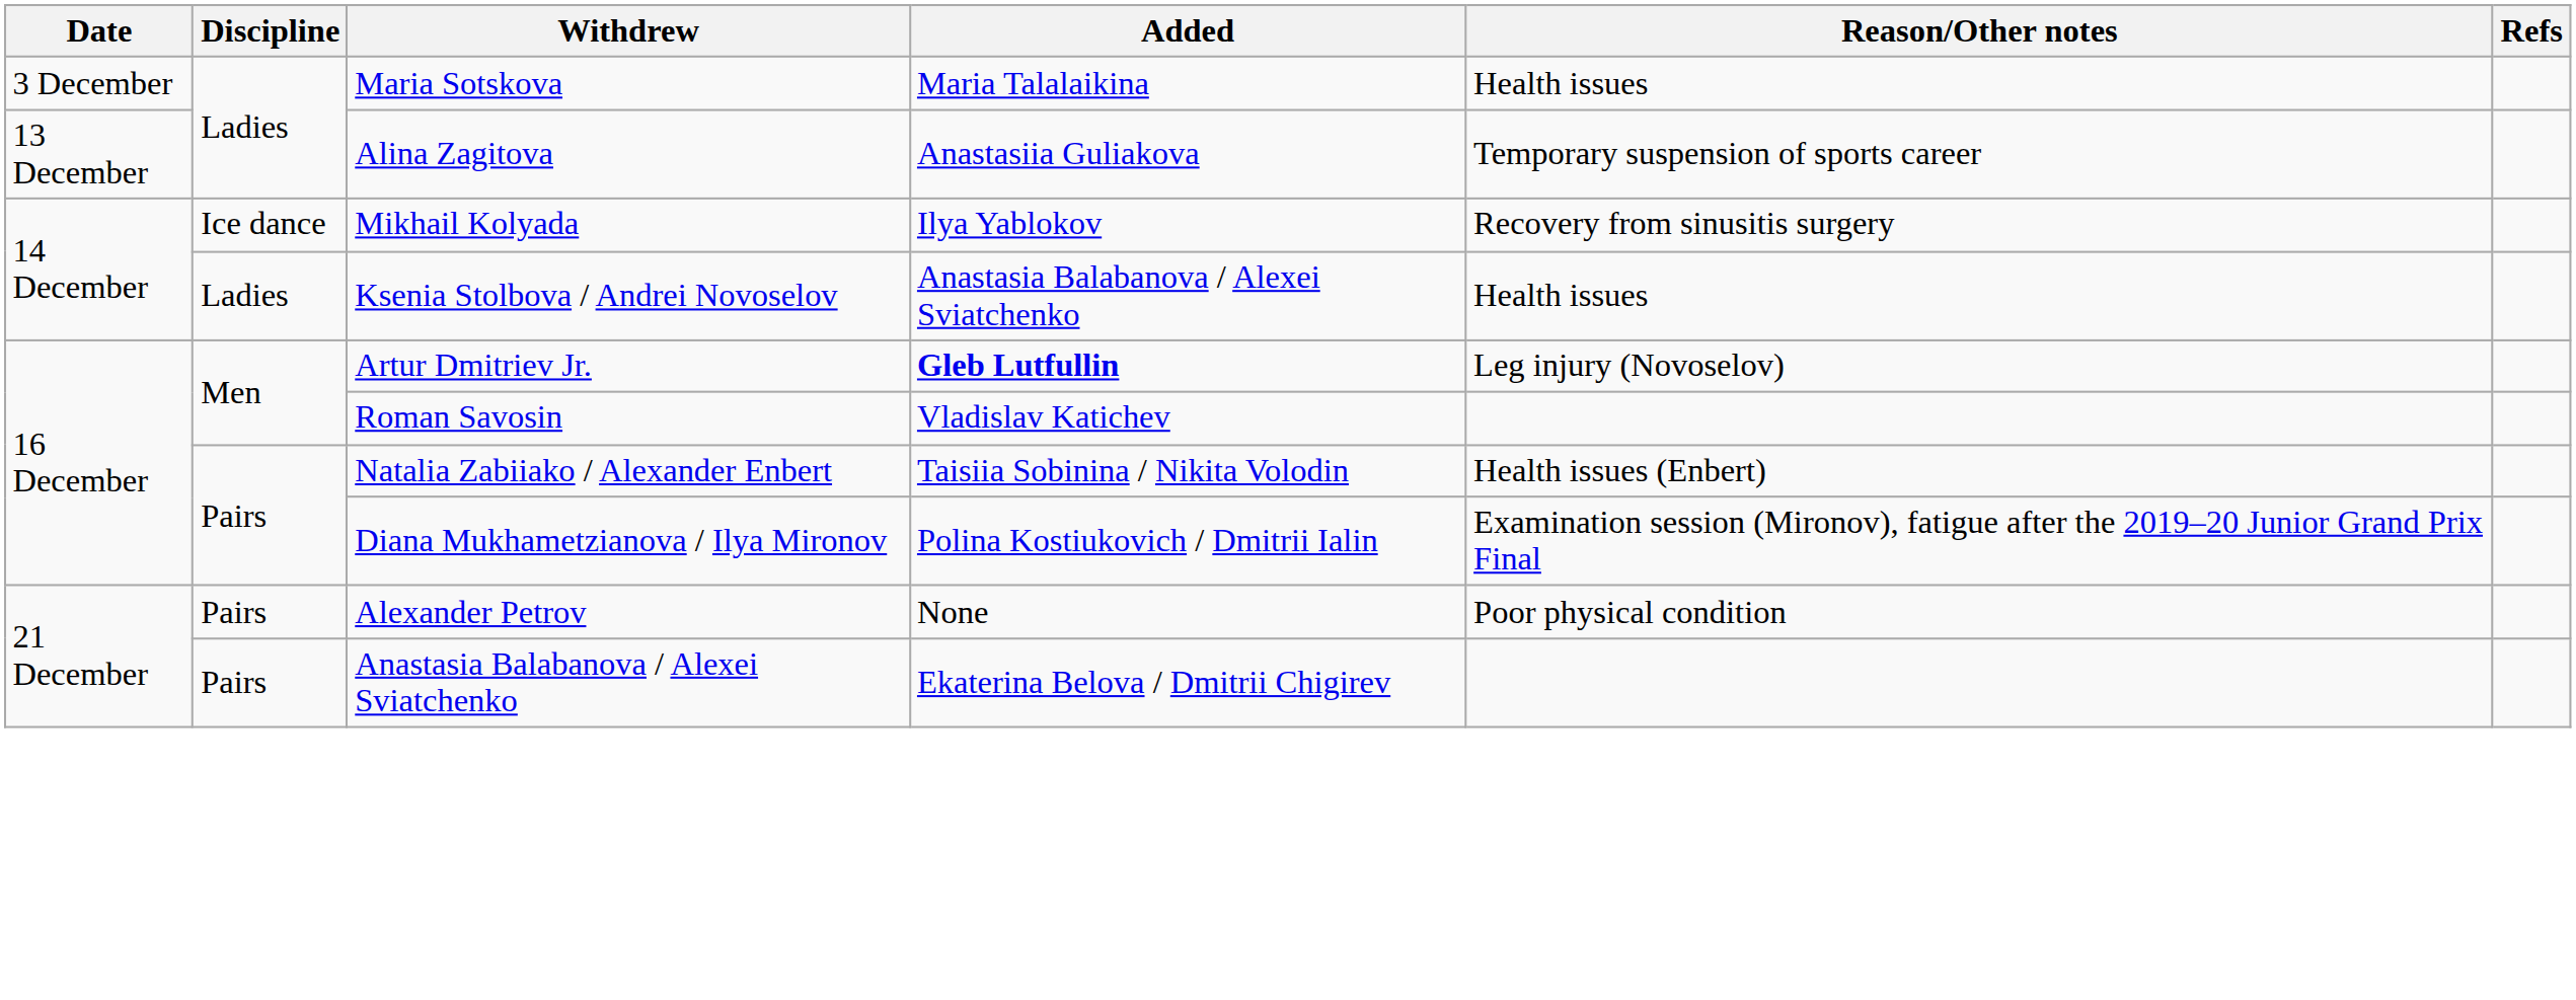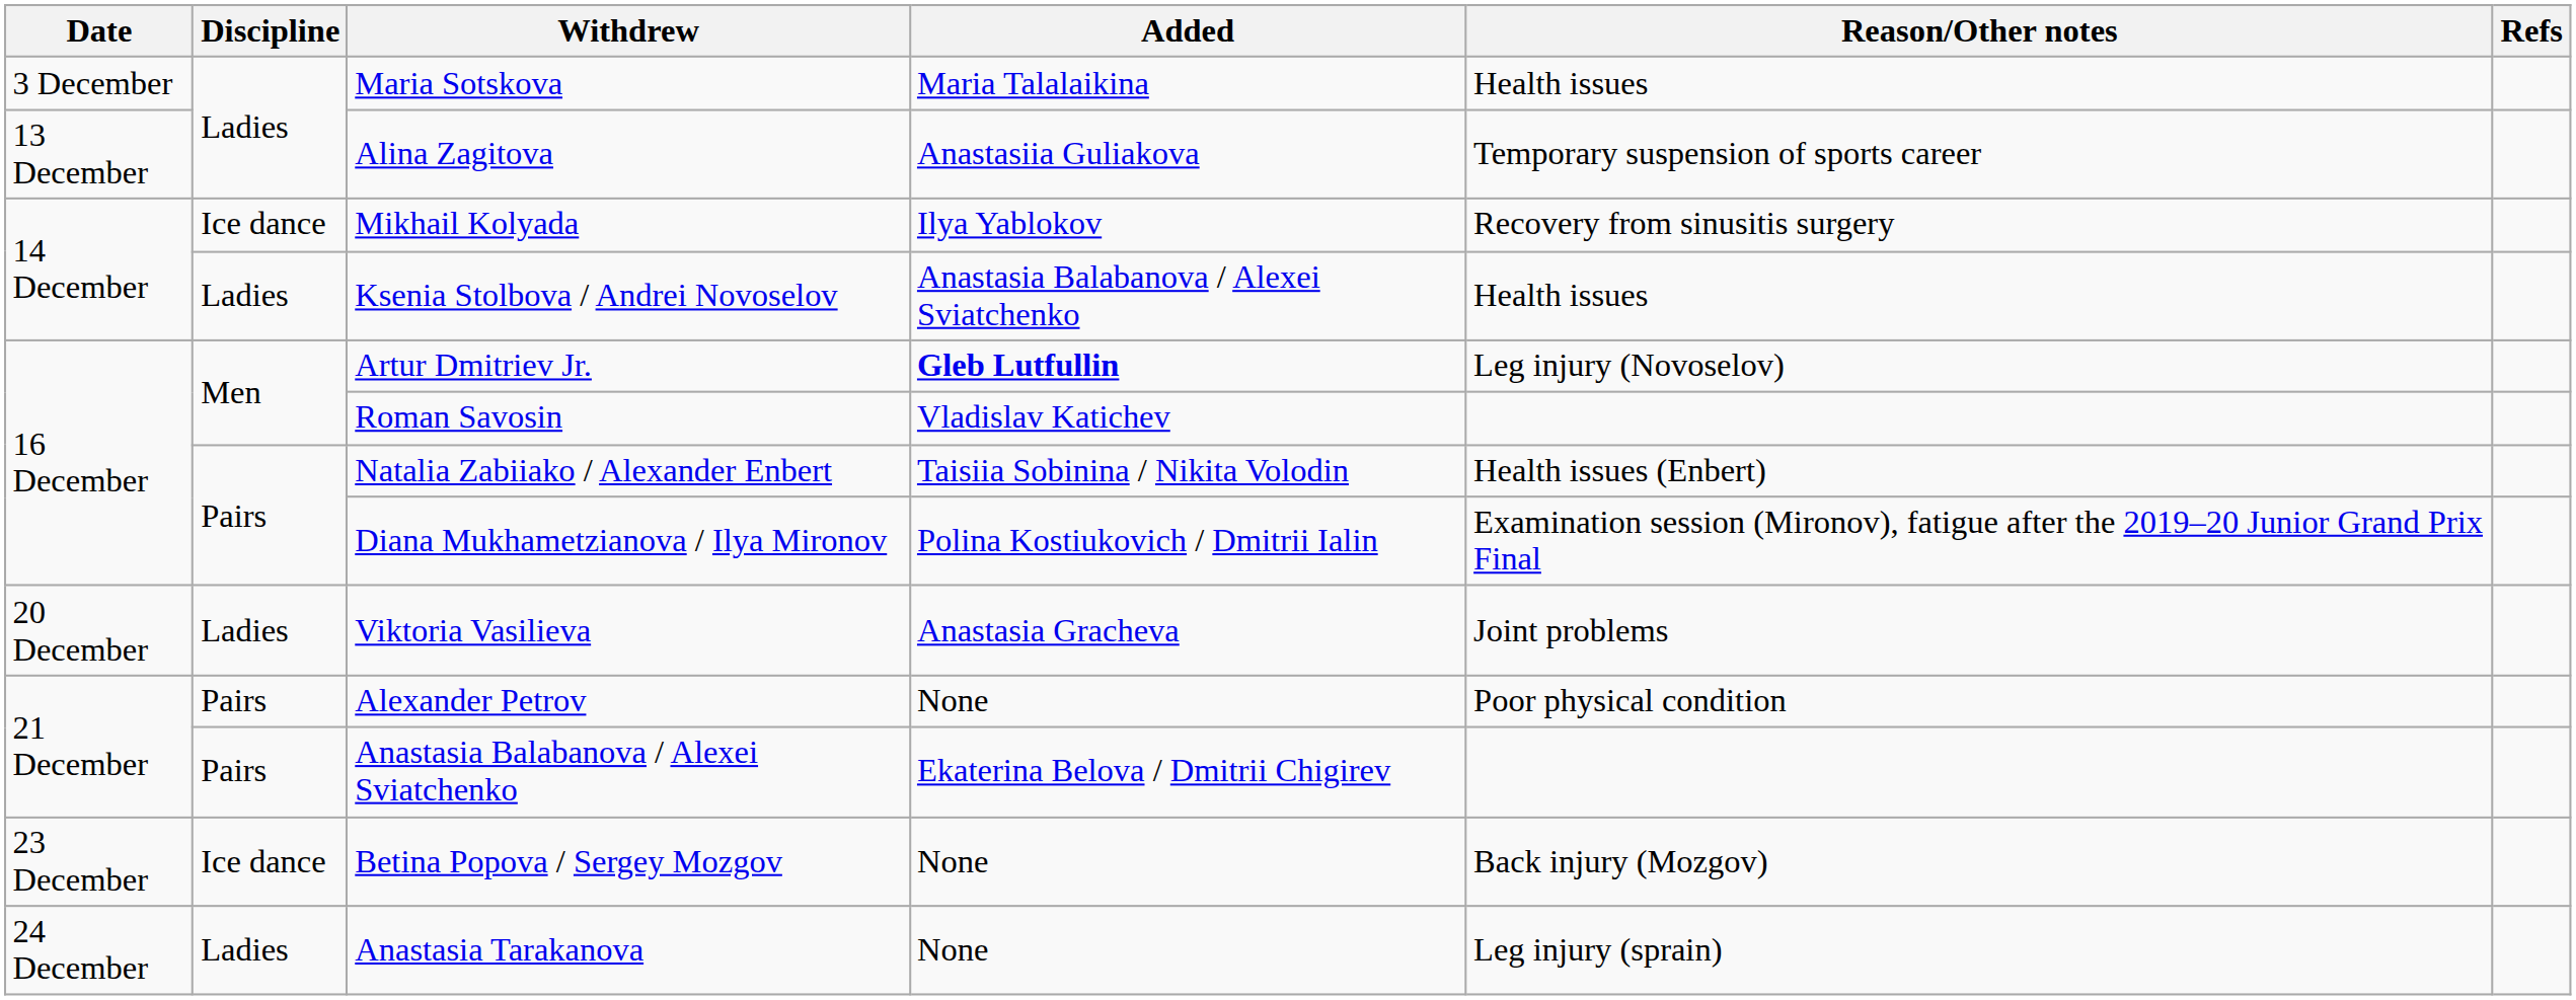+ row: 20 December | Ladies | Viktoria Vasilieva | Anastasia Gracheva | Joint problems
+ row: 23 December | Ice dance | Betina Popova / Sergey Mozgov | None | Back injury (Mozgov)
+ row: 24 December | Ladies | Anastasia Tarakanova | None | Leg injury (sprain)
